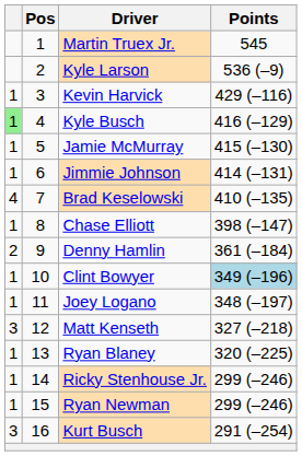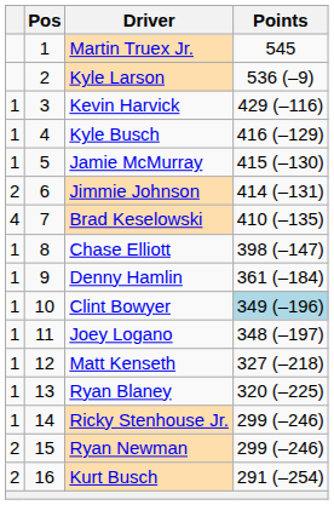Kyle Busch | column 1: lightgreen background -> no background
Jimmie Johnson | column 1: 1 -> 2
Denny Hamlin | column 1: 2 -> 1
Matt Kenseth | column 1: 3 -> 1
Ryan Newman | column 1: 1 -> 2
Kurt Busch | column 1: 3 -> 2
